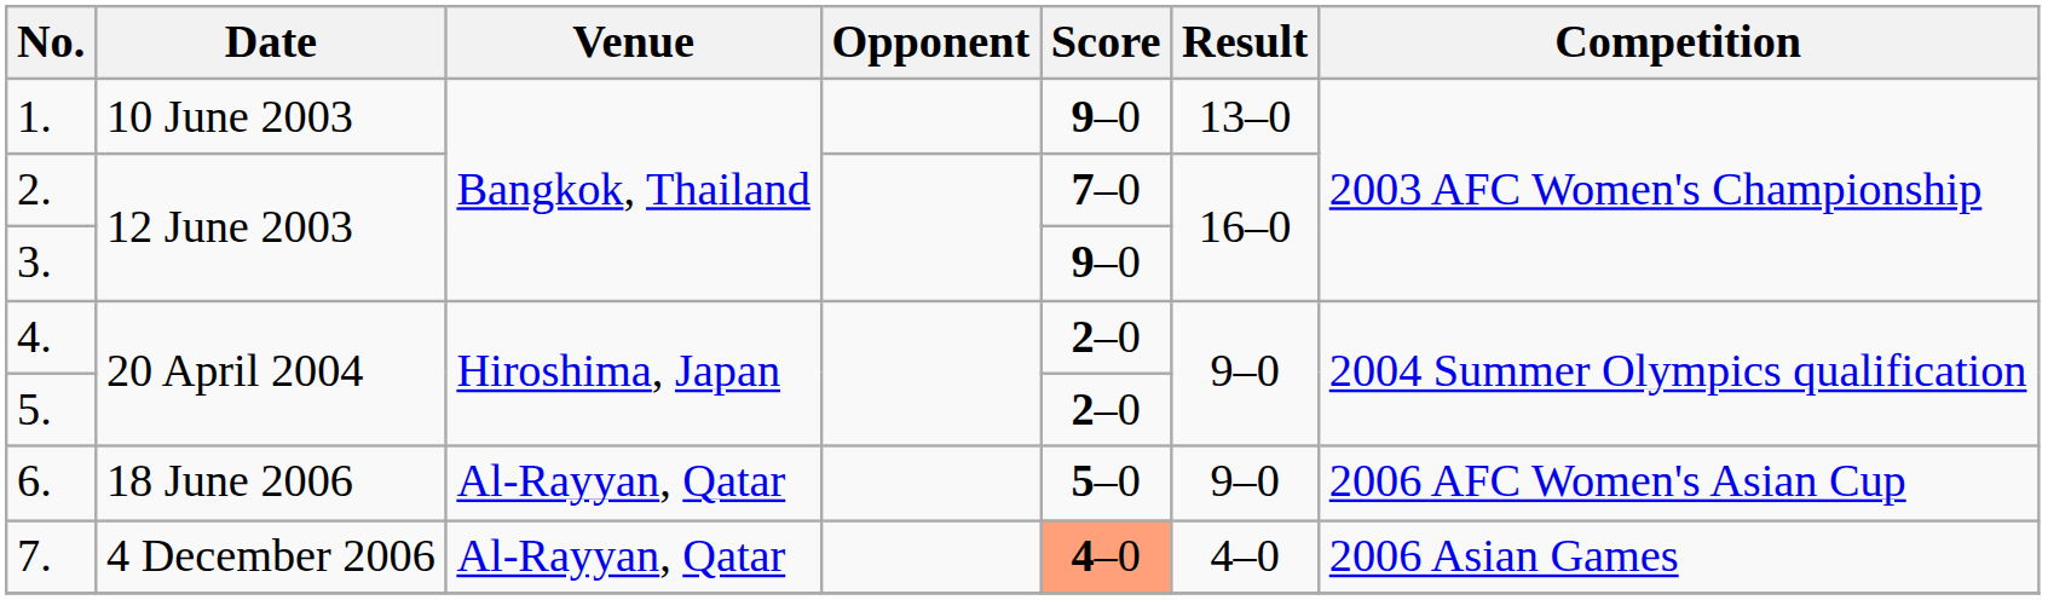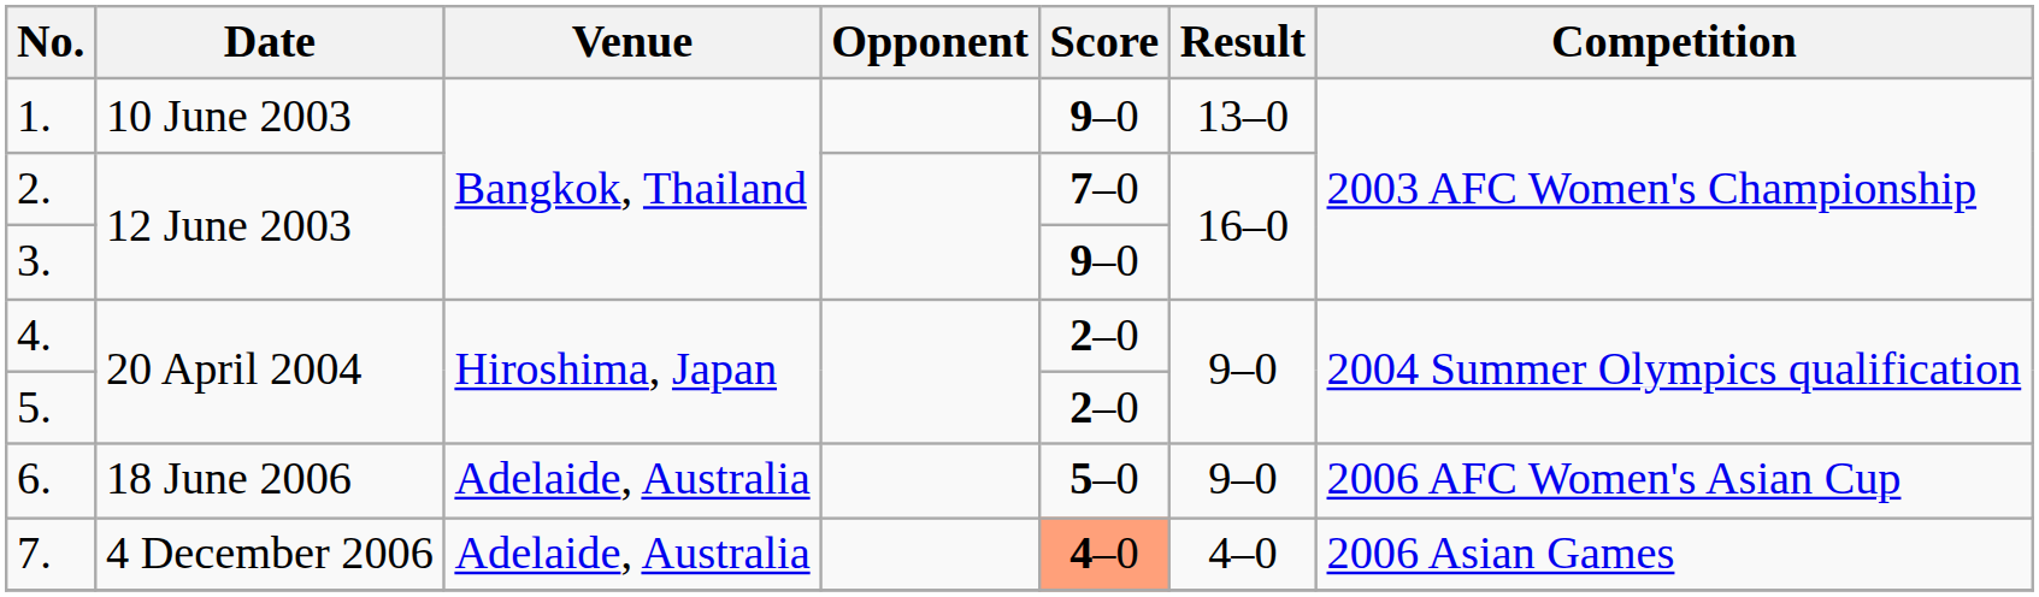6. | Venue: Al-Rayyan, Qatar -> Adelaide, Australia
7. | Venue: Al-Rayyan, Qatar -> Adelaide, Australia
